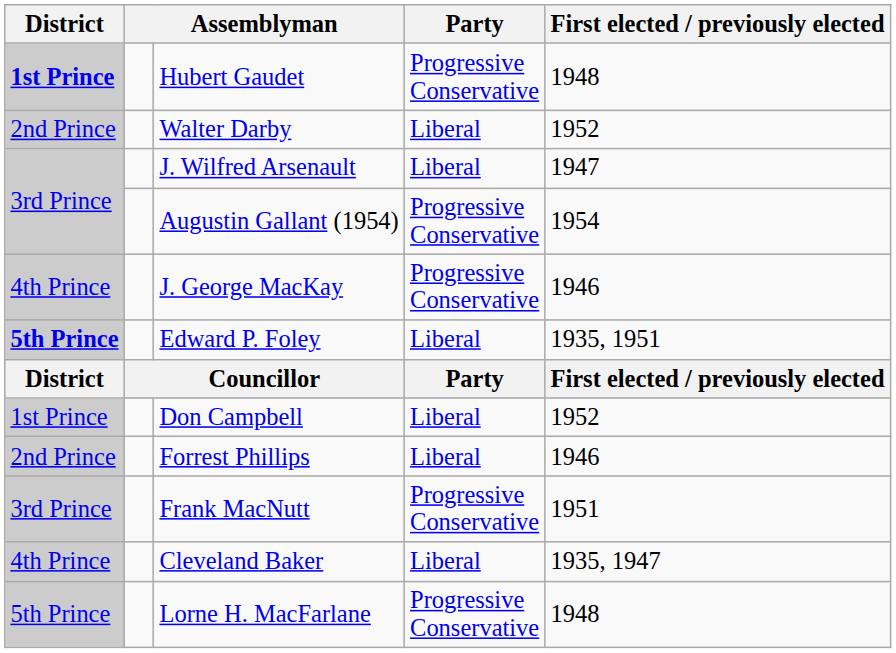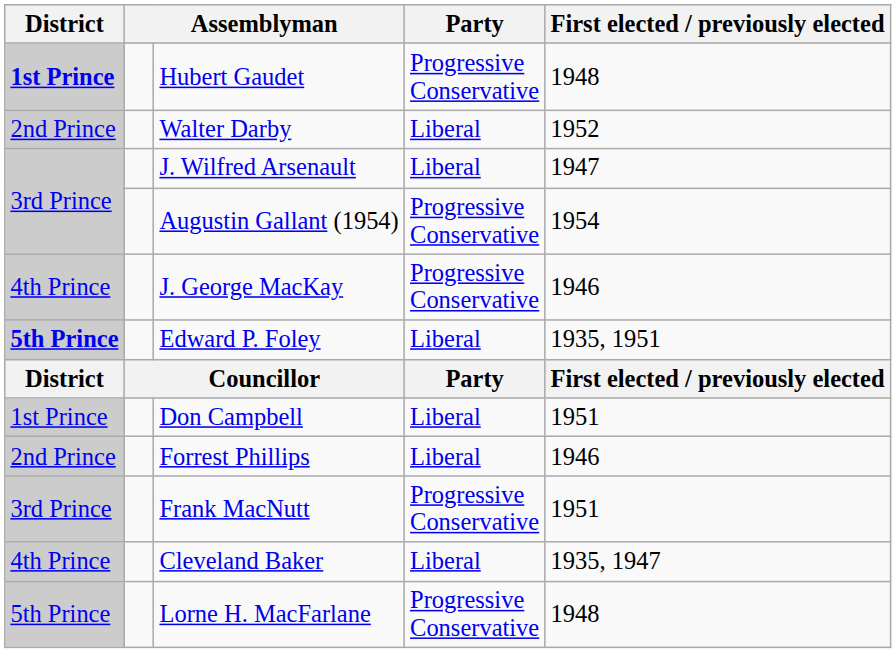Don Campbell | First elected / previously elected: 1952 -> 1951
